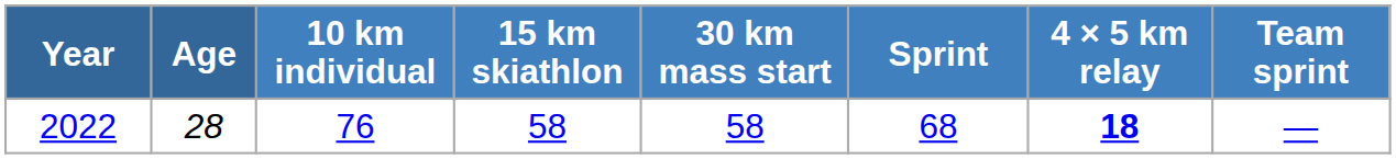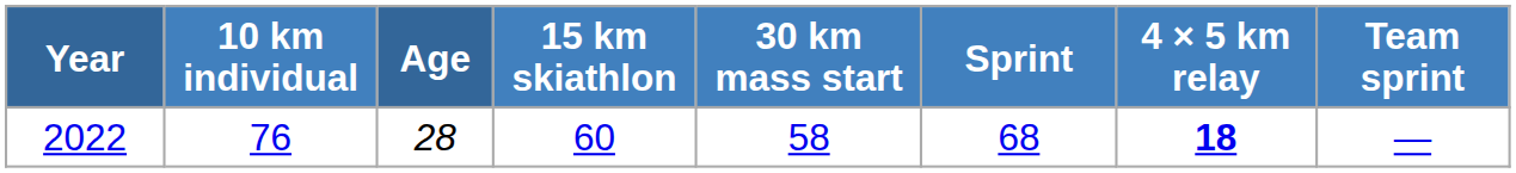columns swapped: Age <-> 10 km individual
2022 | 15 km skiathlon: 58 -> 60
